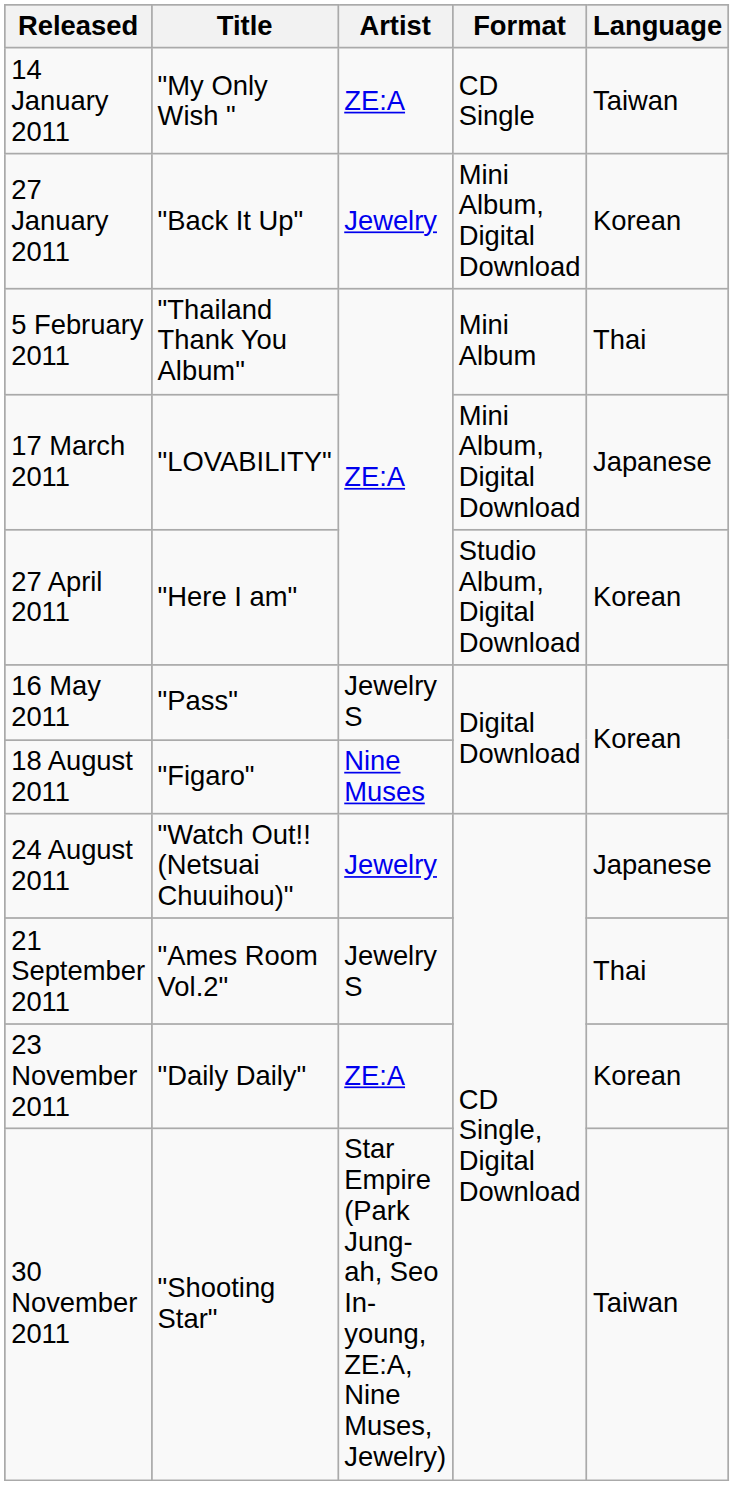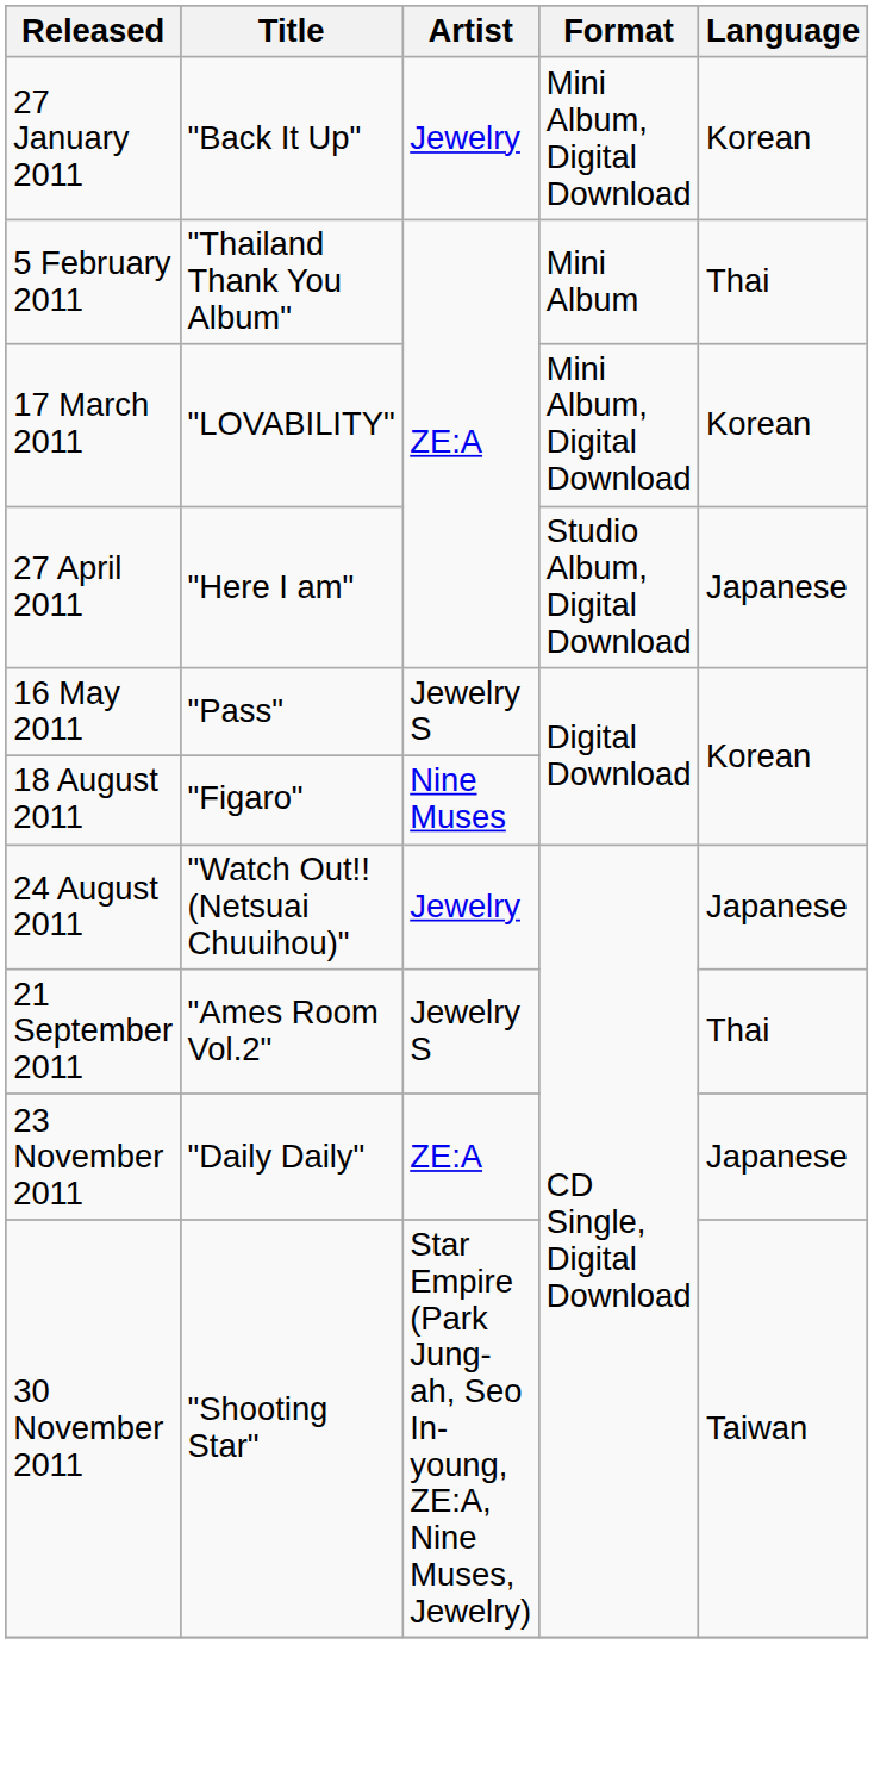- row: 14 January 2011 | "My Only Wish " | ZE:A | CD Single | Taiwan
17 March 2011 | Language: Japanese -> Korean
27 April 2011 | Language: Korean -> Japanese
23 November 2011 | Language: Korean -> Japanese
